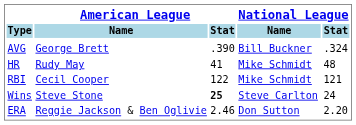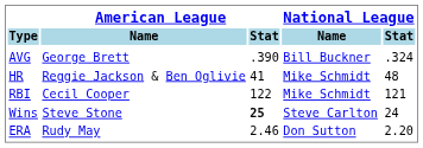HR | American League / Name: Rudy May -> Reggie Jackson & Ben Oglivie
ERA | American League / Name: Reggie Jackson & Ben Oglivie -> Rudy May
